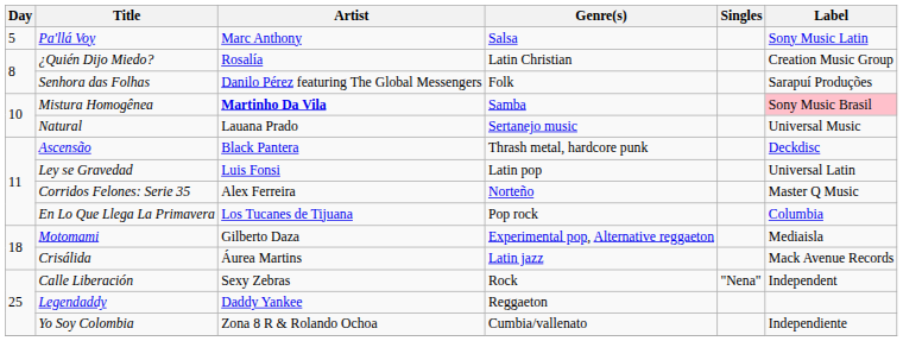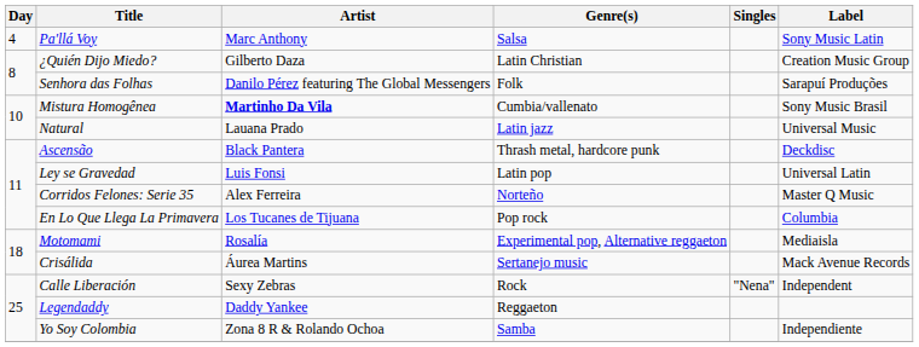Pa'llá Voy | Day: 5 -> 4
¿Quién Dijo Miedo? | Artist: Rosalía -> Gilberto Daza
Mistura Homogênea | Genre(s): Samba -> Cumbia/vallenato
Mistura Homogênea | Label: pink background -> no background
Natural | Genre(s): Sertanejo music -> Latin jazz
Motomami | Artist: Gilberto Daza -> Rosalía
Crisálida | Genre(s): Latin jazz -> Sertanejo music
Yo Soy Colombia | Genre(s): Cumbia/vallenato -> Samba
